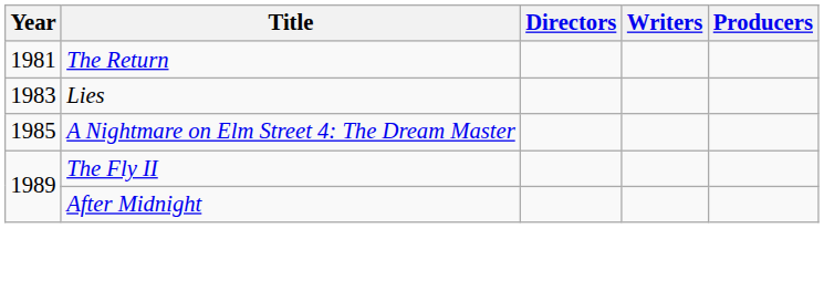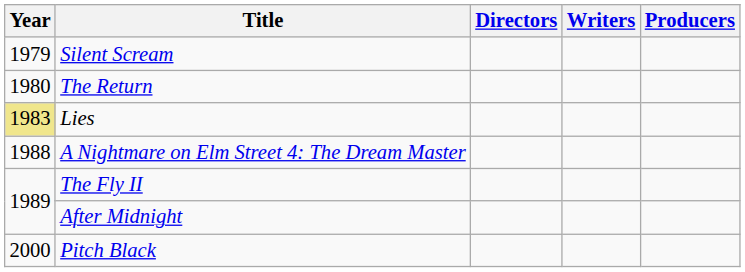+ row: 1979 | Silent Scream
The Return | Year: 1981 -> 1980
Lies | Year: no background -> khaki background
A Nightmare on Elm Street 4: The Dream Master | Year: 1985 -> 1988
+ row: 2000 | Pitch Black
